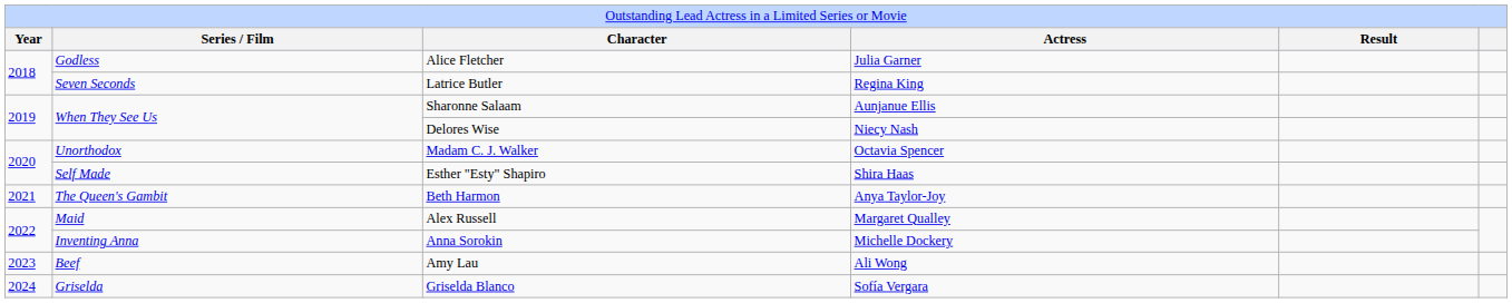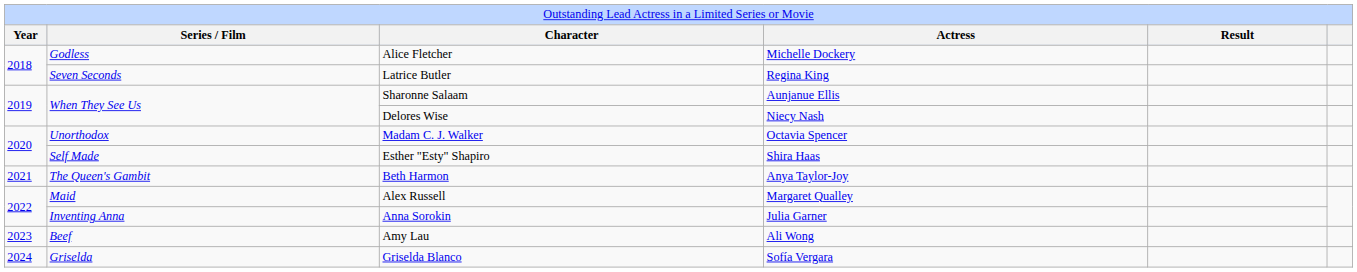Alice Fletcher | column 4: Julia Garner -> Michelle Dockery
Anna Sorokin | column 4: Michelle Dockery -> Julia Garner
